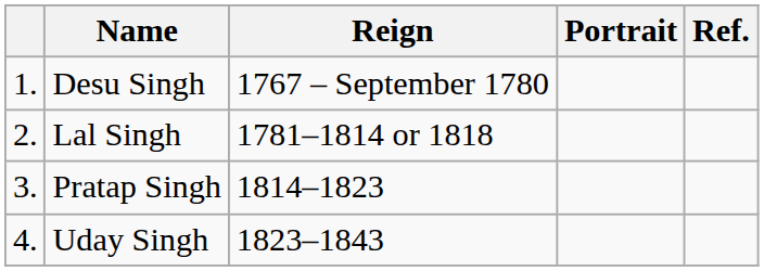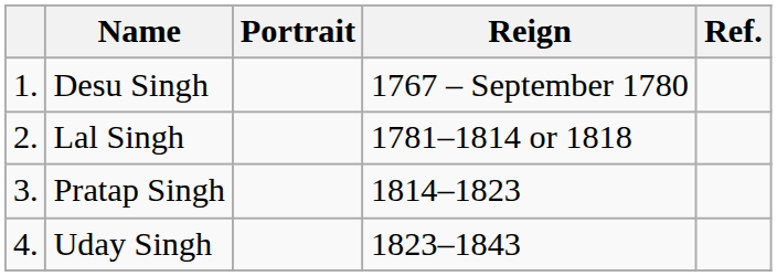columns swapped: Portrait <-> Reign
